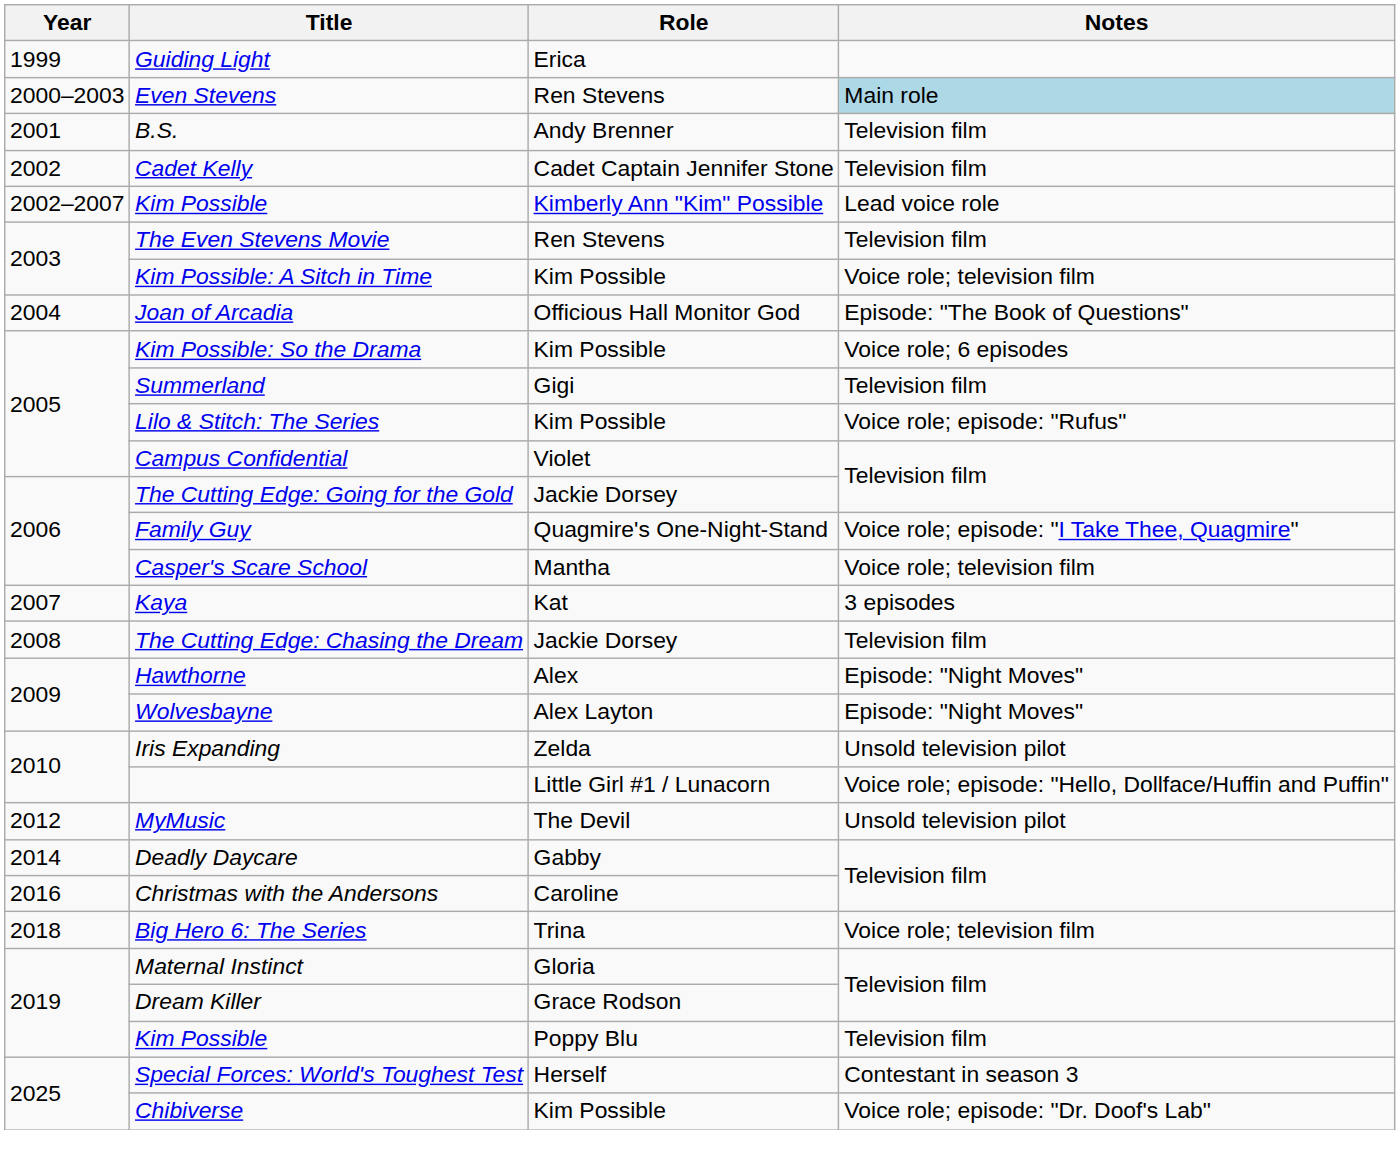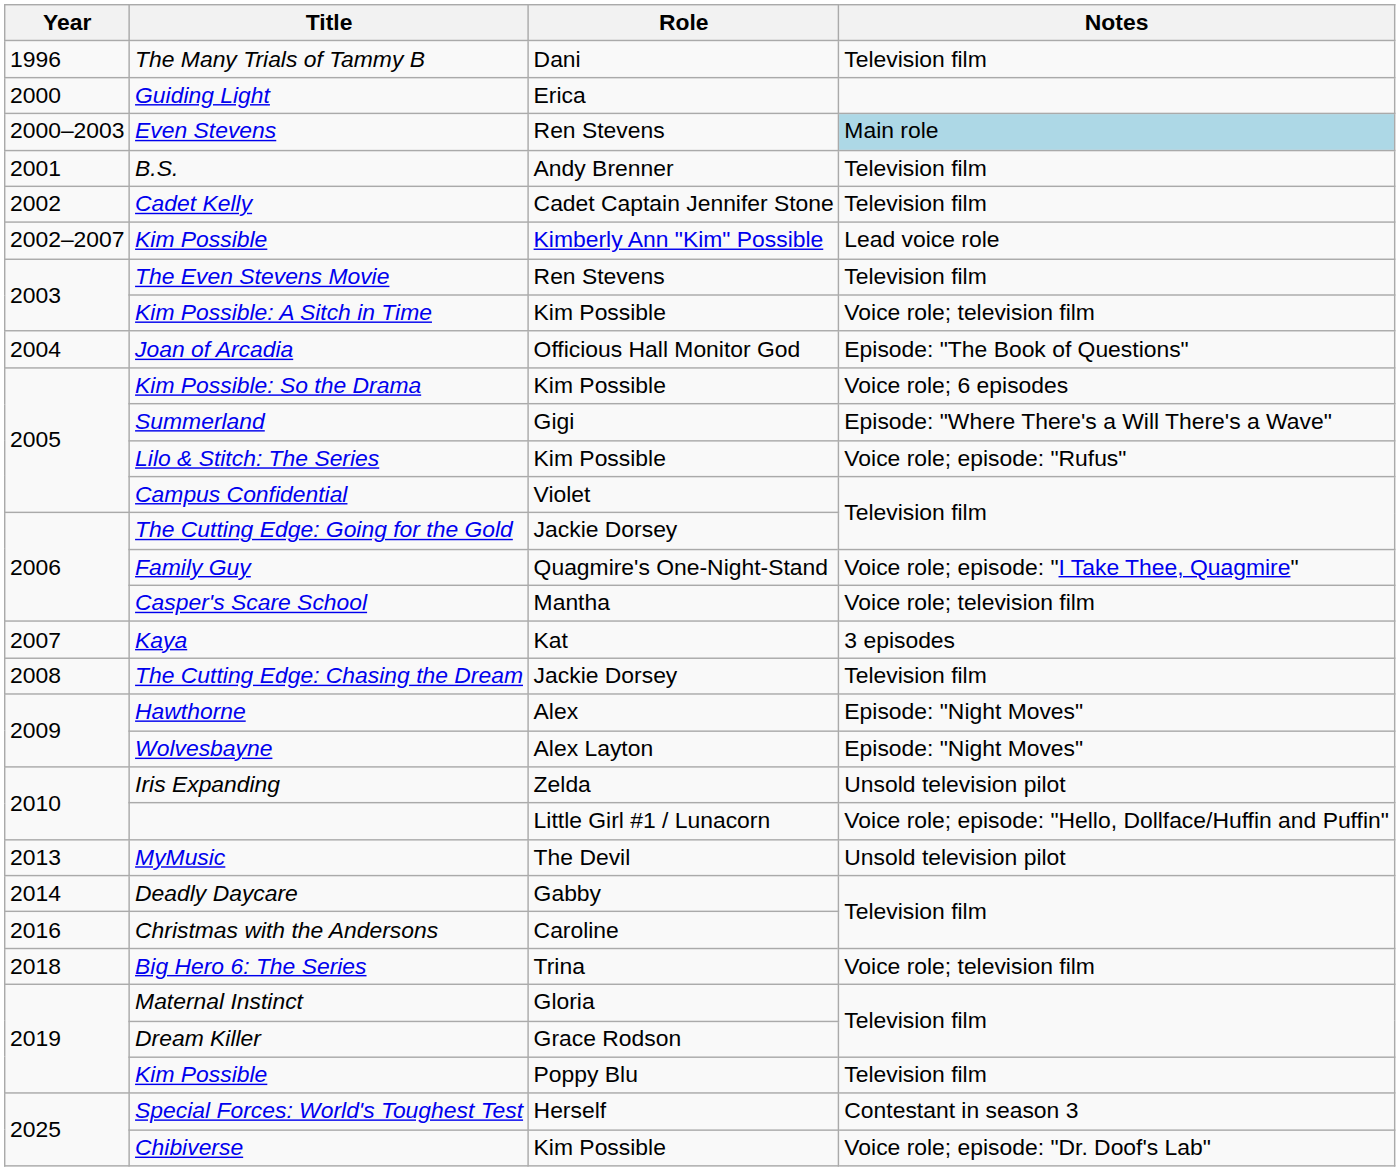+ row: 1996 | The Many Trials of Tammy B | Dani | Television film
Guiding Light | Year: 1999 -> 2000
Summerland | Notes: Television film -> Episode: "Where There's a Will There's a Wave"
MyMusic | Year: 2012 -> 2013
